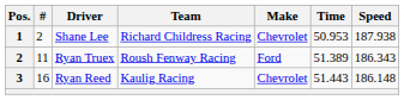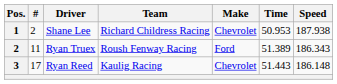Ryan Reed | #: 16 -> 17
